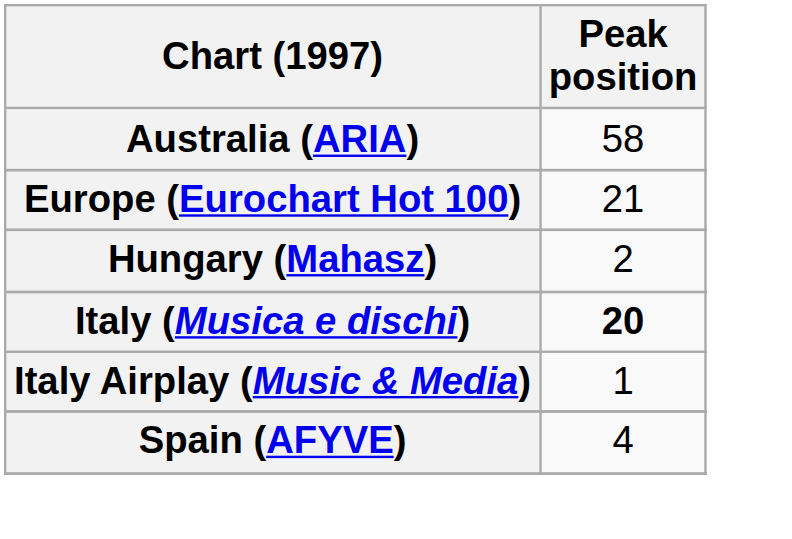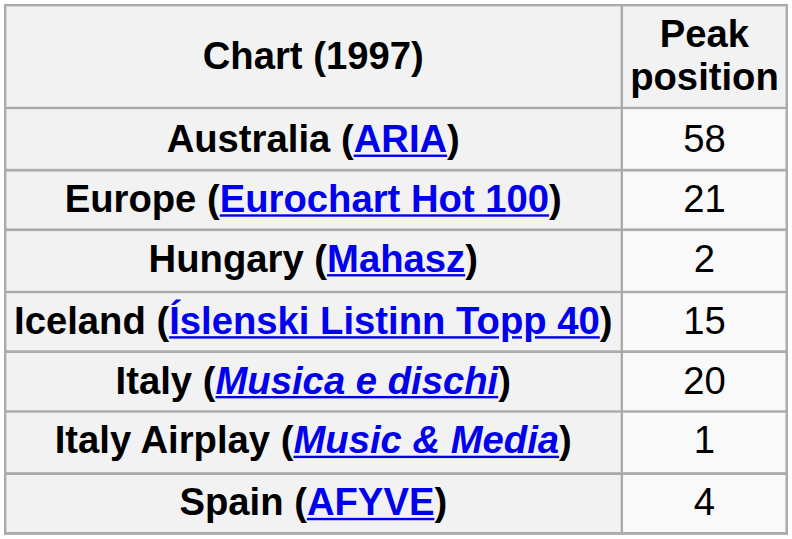+ row: Iceland (Íslenski Listinn Topp 40) | 15
Italy (Musica e dischi) | Peak position: bold -> normal
